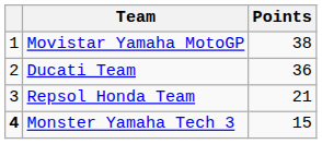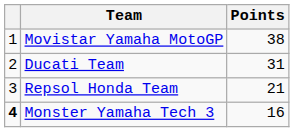Ducati Team | Points: 36 -> 31
Monster Yamaha Tech 3 | Points: 15 -> 16
